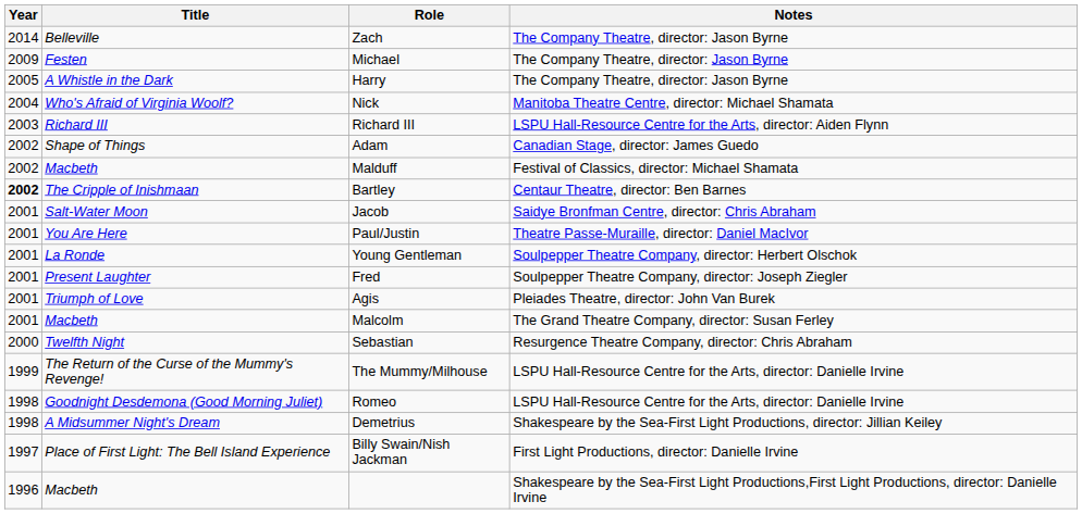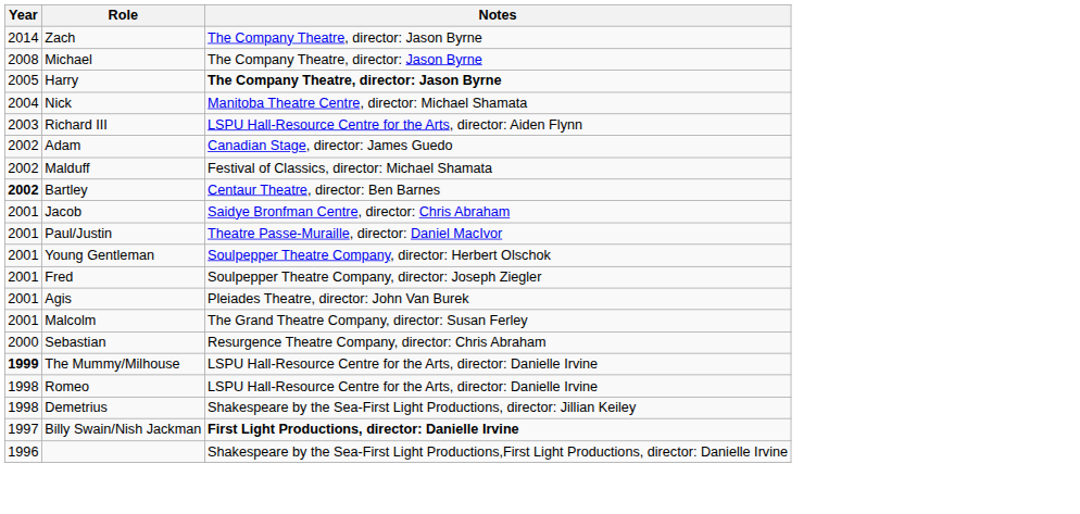- column: Title | Belleville | Festen | A Whistle in the Dark | Who's Afraid of Virginia Woolf? | Richard III | Shape of Things | Macbeth | The Cripple of Inishmaan | Salt-Water Moon | You Are Here | La Ronde | Present Laughter | Triumph of Love | Macbeth | Twelfth Night | The Return of the Curse of the Mummy's Revenge! | Goodnight Desdemona (Good Morning Juliet) | A Midsummer Night's Dream | Place of First Light: The Bell Island Experience | Macbeth
Michael | Year: 2009 -> 2008
Harry | Notes: normal -> bold
The Mummy/Milhouse | Year: normal -> bold
Billy Swain/Nish Jackman | Notes: normal -> bold
